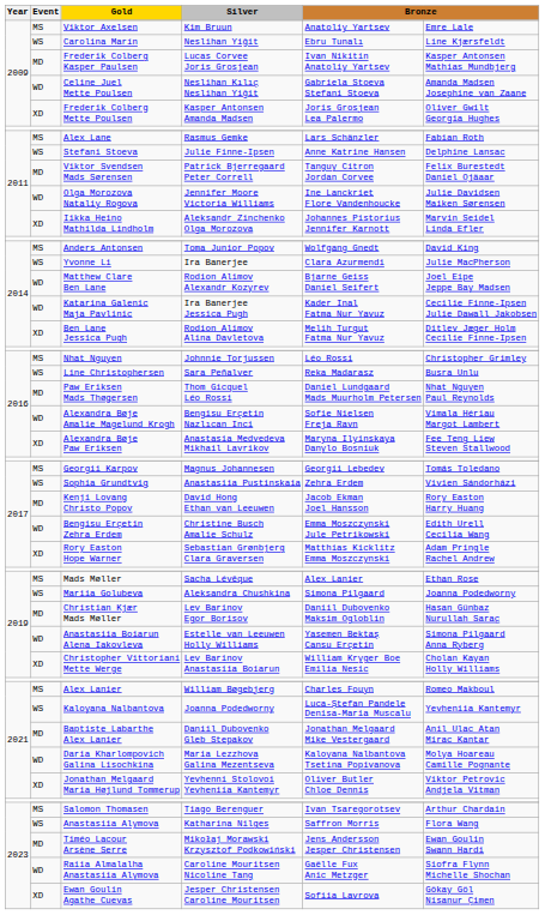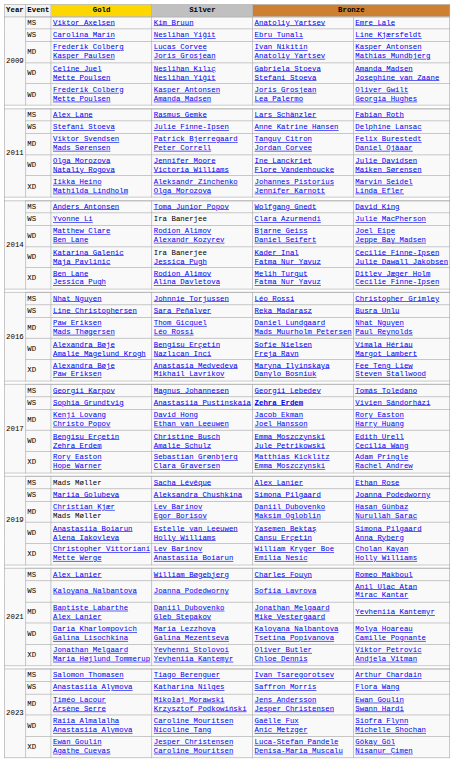Frederik Colberg Mette Poulsen | Event: XD -> WD
Sophia Grundtvig | column 5: normal -> bold
Kaloyana Nalbantova | column 5: Luca-Ștefan Pandele Denisa-Maria Muscalu -> Sofiia Lavrova
Kaloyana Nalbantova | column 6: Yevheniia Kantemyr -> Anil Ulac Atan Mirac Kantar
Baptiste Labarthe Alex Lanier | column 6: Anil Ulac Atan Mirac Kantar -> Yevheniia Kantemyr
Ewan Goulin Agathe Cuevas | column 5: Sofiia Lavrova -> Luca-Ștefan Pandele Denisa-Maria Muscalu
